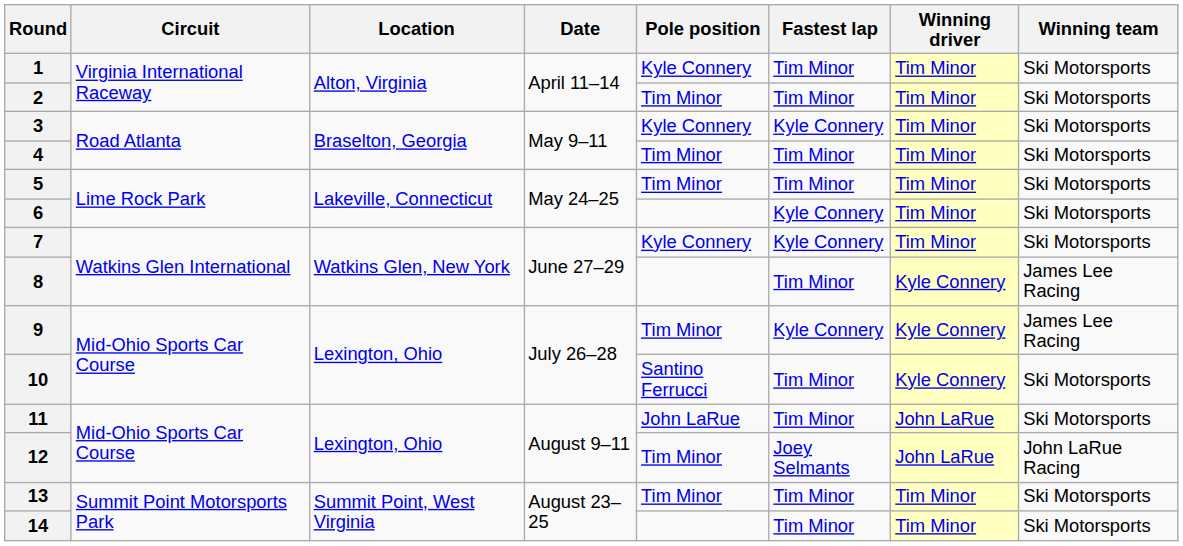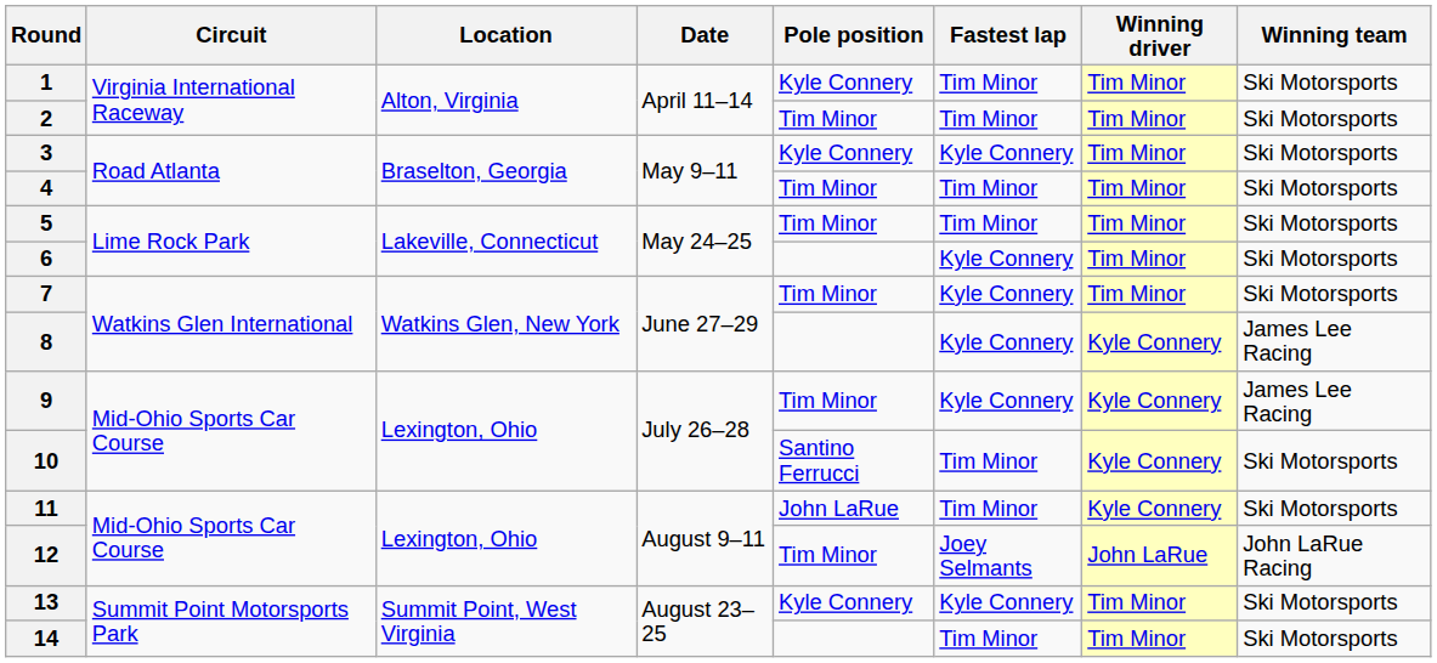7 | Pole position: Kyle Connery -> Tim Minor
8 | Fastest lap: Tim Minor -> Kyle Connery
11 | Winning driver: John LaRue -> Kyle Connery
13 | Pole position: Tim Minor -> Kyle Connery
13 | Fastest lap: Tim Minor -> Kyle Connery
